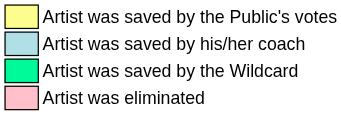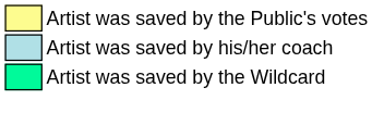- row: Artist was eliminated
